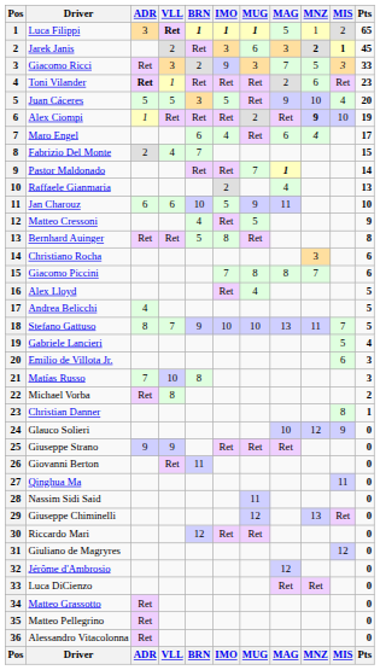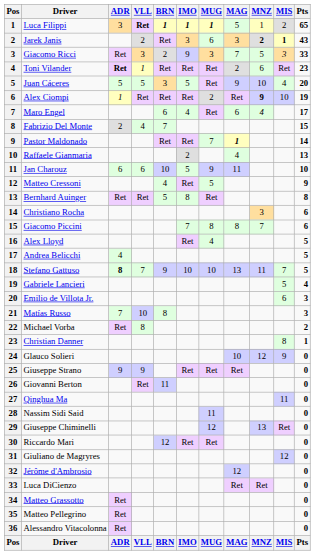Jarek Janis | Pts: 45 -> 43
Stefano Gattuso | ADR: normal -> bold
